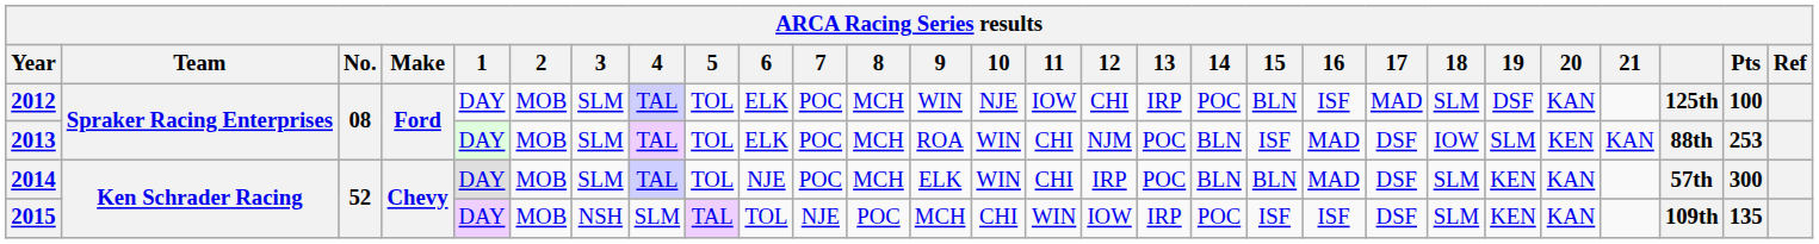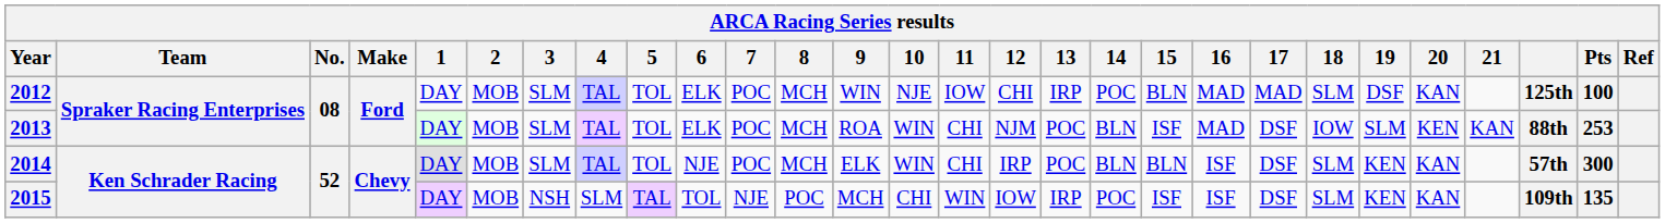2012 | 16: ISF -> MAD
2014 | 16: MAD -> ISF
